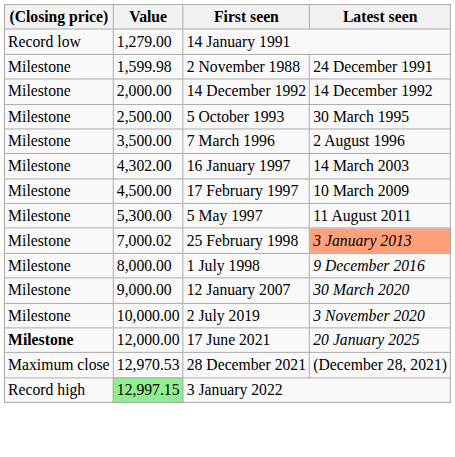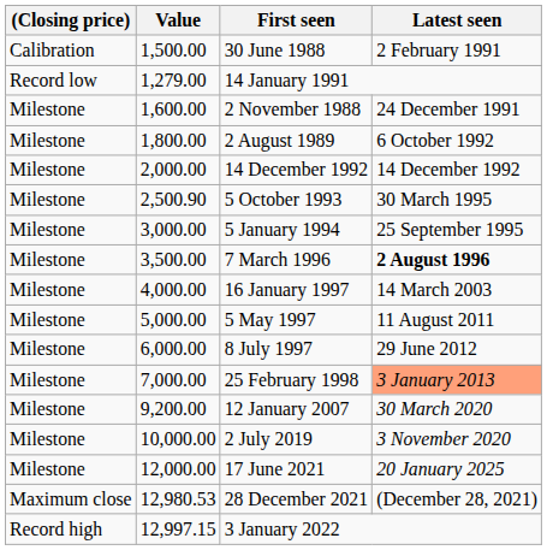+ row: Calibration | 1,500.00 | 30 June 1988 | 2 February 1991
2 November 1988 | Value: 1,599.98 -> 1,600.00
+ row: Milestone | 1,800.00 | 2 August 1989 | 6 October 1992
5 October 1993 | Value: 2,500.00 -> 2,500.90
+ row: Milestone | 3,000.00 | 5 January 1994 | 25 September 1995
7 March 1996 | Latest seen: normal -> bold
16 January 1997 | Value: 4,302.00 -> 4,000.00
- row: Milestone | 4,500.00 | 17 February 1997 | 10 March 2009
5 May 1997 | Value: 5,300.00 -> 5,000.00
+ row: Milestone | 6,000.00 | 8 July 1997 | 29 June 2012
25 February 1998 | Value: 7,000.02 -> 7,000.00
- row: Milestone | 8,000.00 | 1 July 1998 | 9 December 2016
12 January 2007 | Value: 9,000.00 -> 9,200.00
17 June 2021 | (Closing price): bold -> normal
28 December 2021 | Value: 12,970.53 -> 12,980.53
3 January 2022 | Value: lightgreen background -> no background
